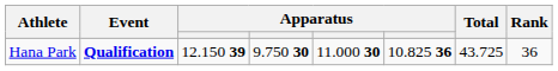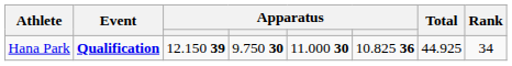Hana Park | Total: 43.725 -> 44.925
Hana Park | Rank: 36 -> 34
